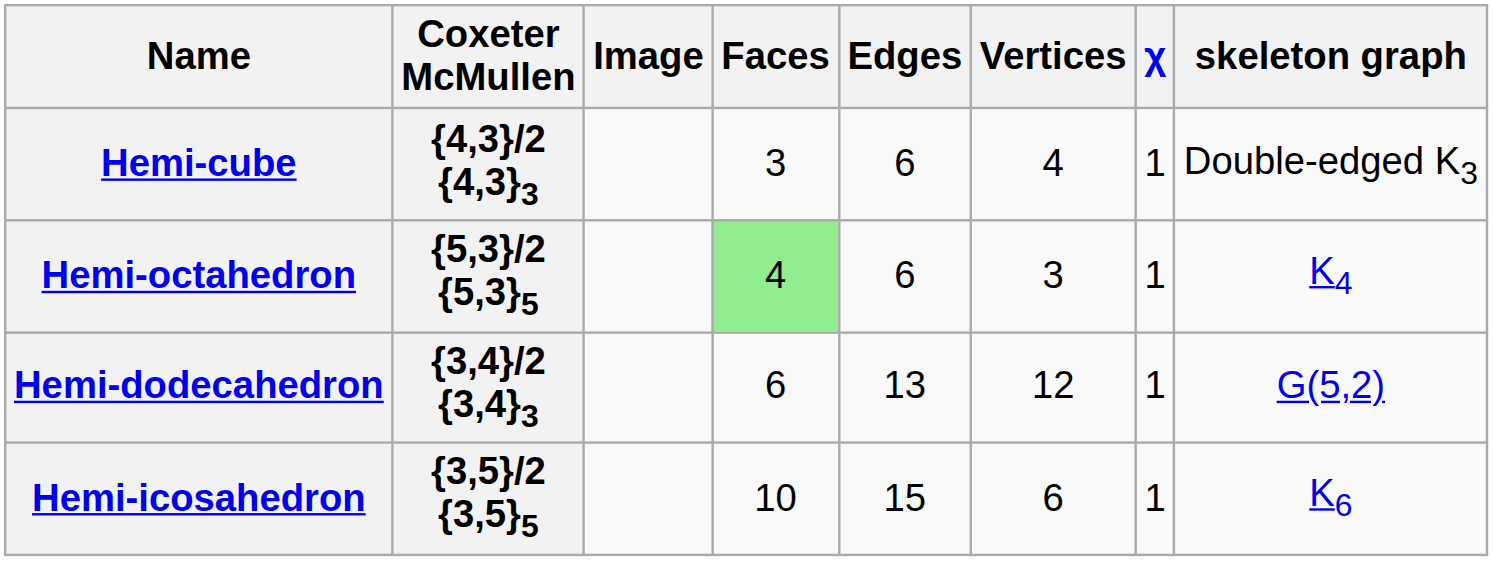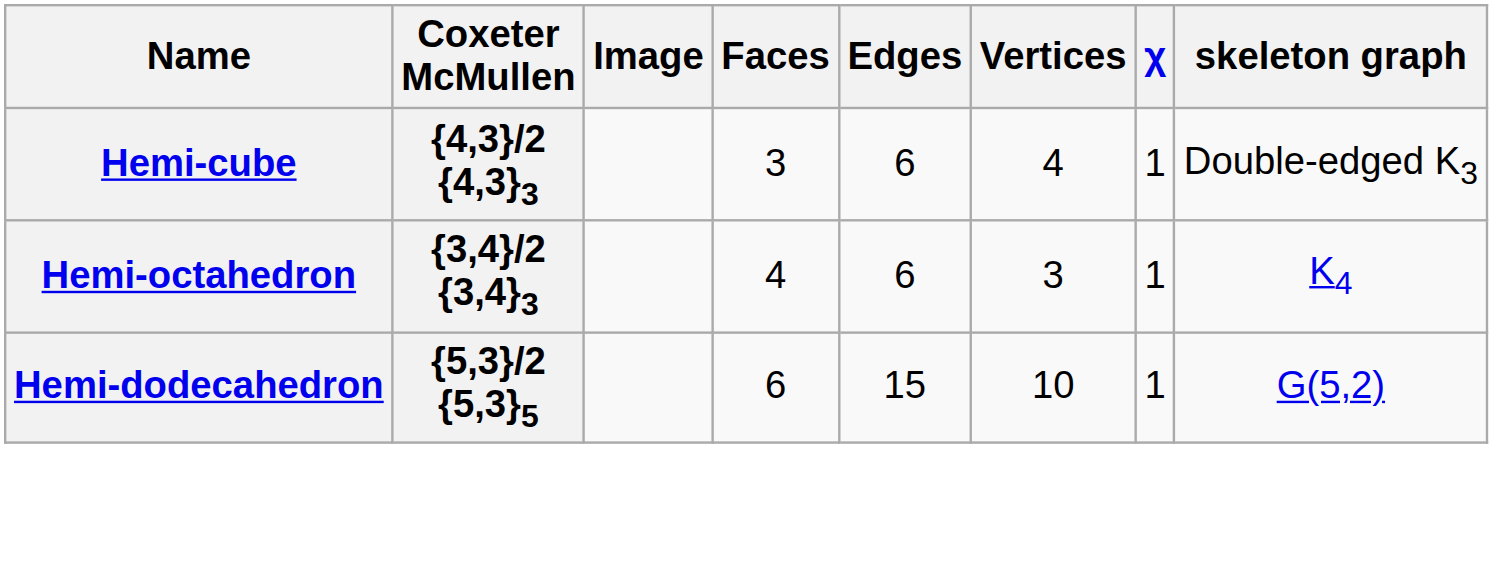Hemi-octahedron | Coxeter McMullen: {5,3}/2 {5,3}5 -> {3,4}/2 {3,4}3
Hemi-octahedron | Faces: lightgreen background -> no background
Hemi-dodecahedron | Coxeter McMullen: {3,4}/2 {3,4}3 -> {5,3}/2 {5,3}5
Hemi-dodecahedron | Edges: 13 -> 15
Hemi-dodecahedron | Vertices: 12 -> 10
- row: Hemi-icosahedron | {3,5}/2 {3,5}5 | 10 | 15 | 6 | 1 | K6
